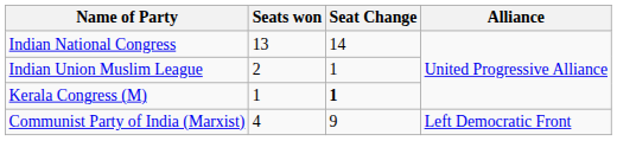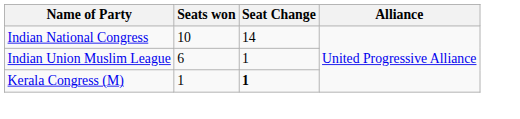Indian National Congress | Seats won: 13 -> 10
Indian Union Muslim League | Seats won: 2 -> 6
- row: Communist Party of India (Marxist) | 4 | 9 | Left Democratic Front
